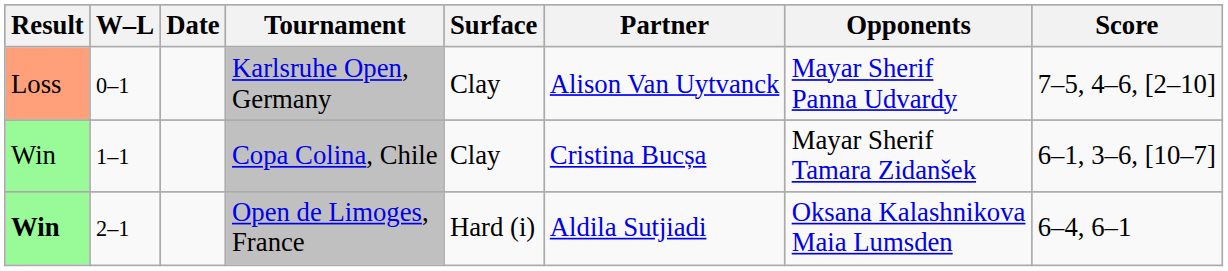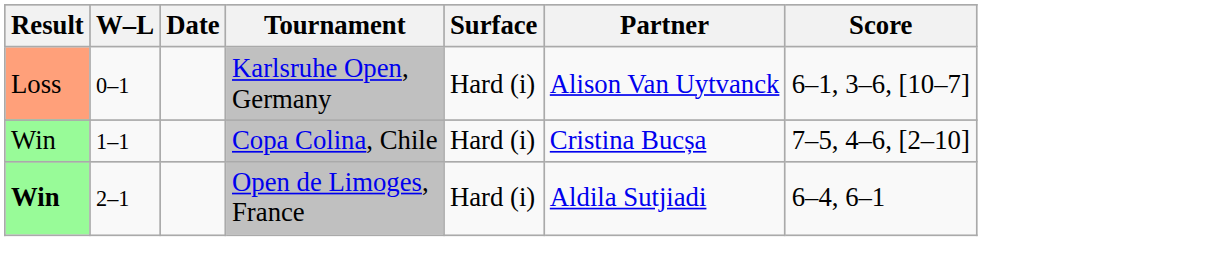- column: Opponents | Mayar Sherif Panna Udvardy | Mayar Sherif Tamara Zidanšek | Oksana Kalashnikova Maia Lumsden
Karlsruhe Open, Germany | Surface: Clay -> Hard (i)
Karlsruhe Open, Germany | Score: 7–5, 4–6, [2–10] -> 6–1, 3–6, [10–7]
Copa Colina, Chile | Surface: Clay -> Hard (i)
Copa Colina, Chile | Score: 6–1, 3–6, [10–7] -> 7–5, 4–6, [2–10]
